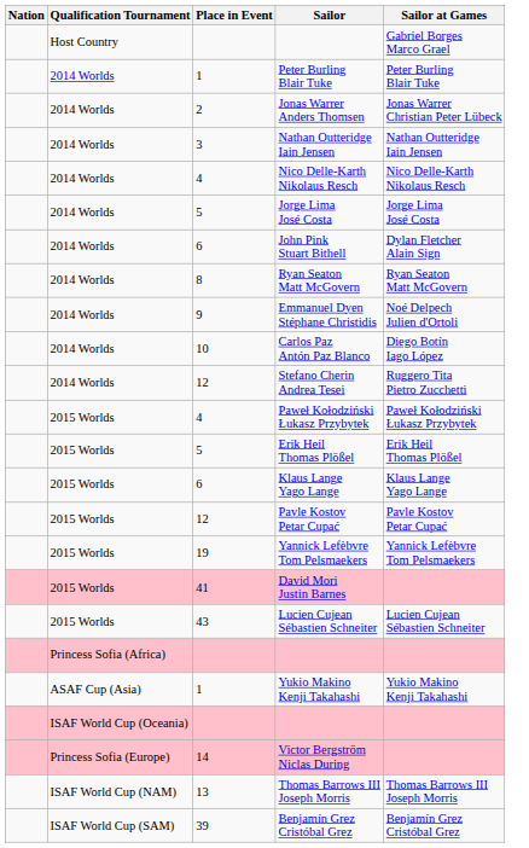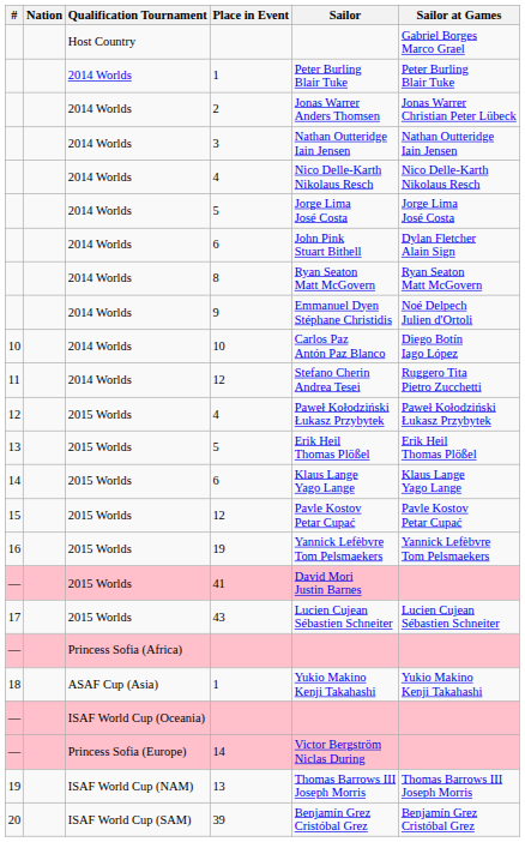+ column: # | 10 | 11 | 12 | 13 | 14 | 15 | 16 | — | 17 | — | 18 | — | — | 19 | 20
